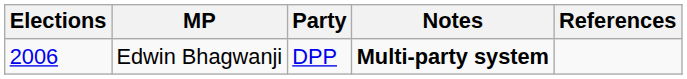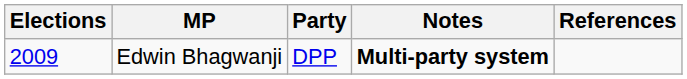Edwin Bhagwanji | Elections: 2006 -> 2009
